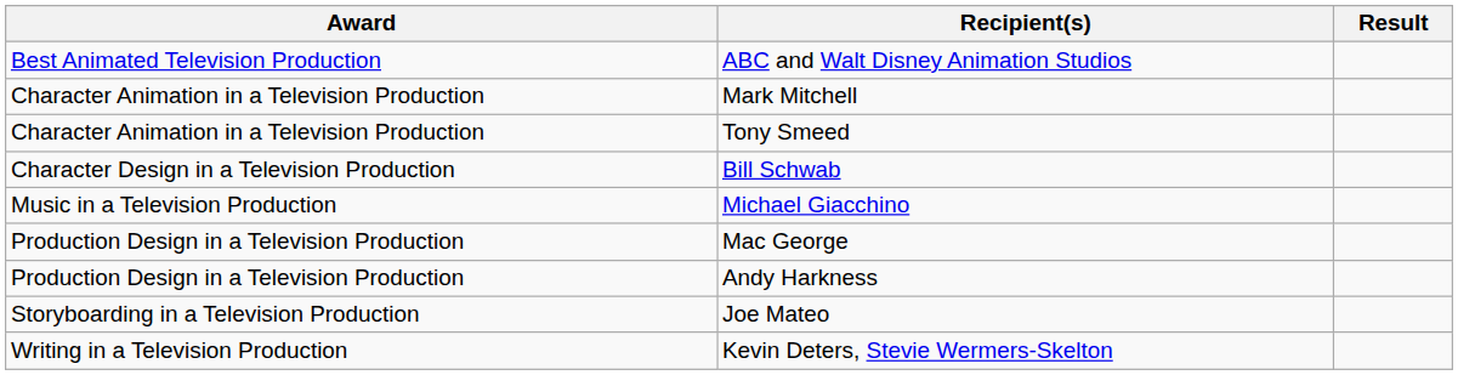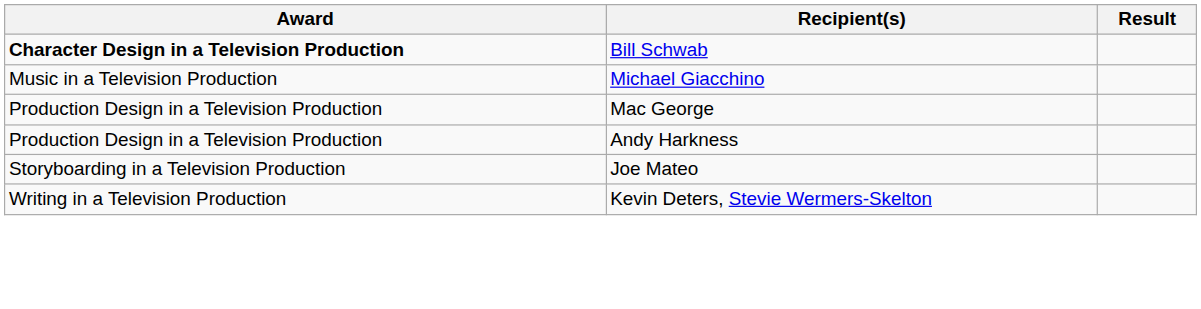- row: Best Animated Television Production | ABC and Walt Disney Animation Studios
- row: Character Animation in a Television Production | Mark Mitchell
- row: Character Animation in a Television Production | Tony Smeed
Bill Schwab | Award: normal -> bold
